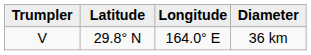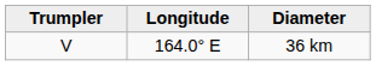- column: Latitude | 29.8° N
